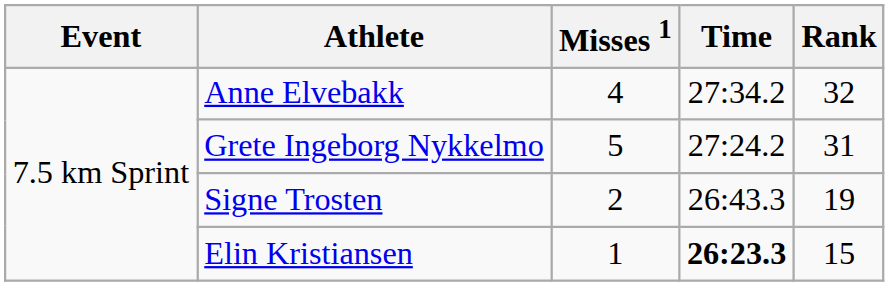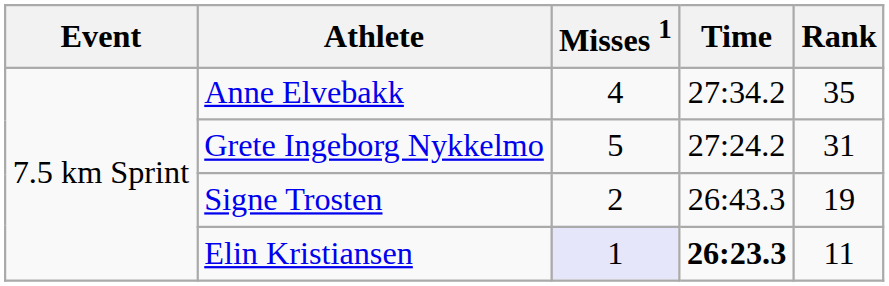Anne Elvebakk | Rank: 32 -> 35
Elin Kristiansen | Misses 1: no background -> lavender background
Elin Kristiansen | Rank: 15 -> 11
